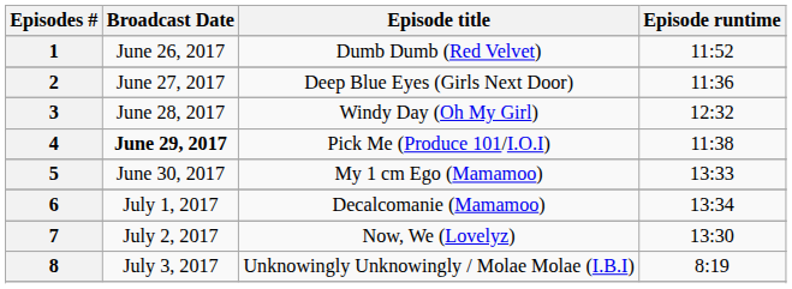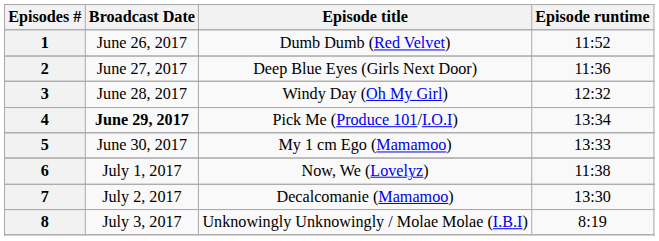4 | Episode runtime: 11:38 -> 13:34
6 | Episode title: Decalcomanie (Mamamoo) -> Now, We (Lovelyz)
6 | Episode runtime: 13:34 -> 11:38
7 | Episode title: Now, We (Lovelyz) -> Decalcomanie (Mamamoo)
